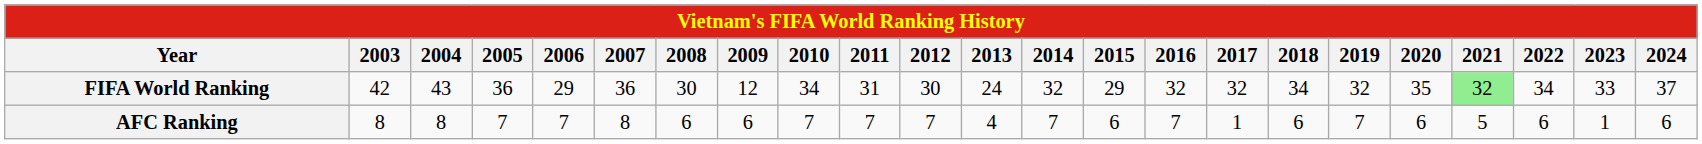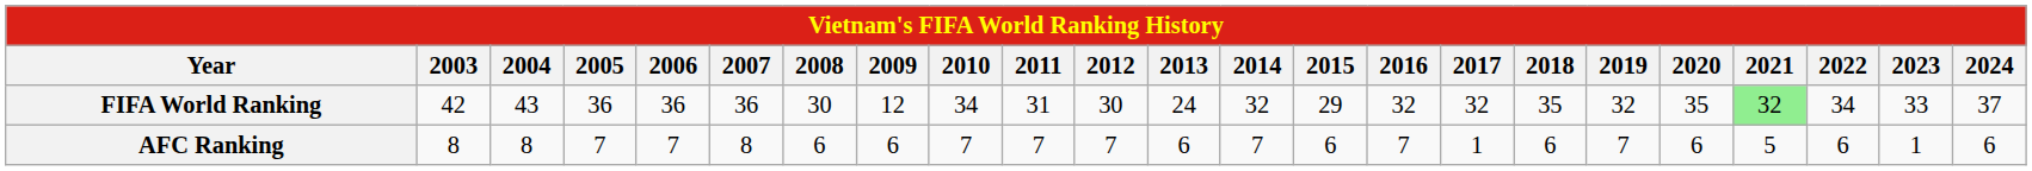FIFA World Ranking | 2006: 29 -> 36
FIFA World Ranking | 2018: 34 -> 35
AFC Ranking | 2013: 4 -> 6
